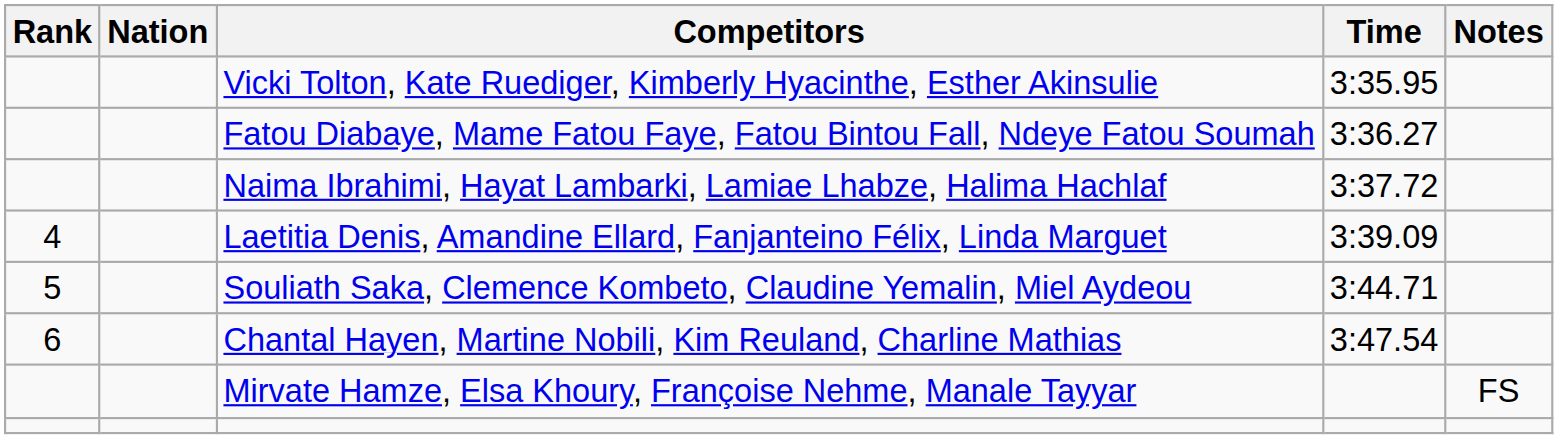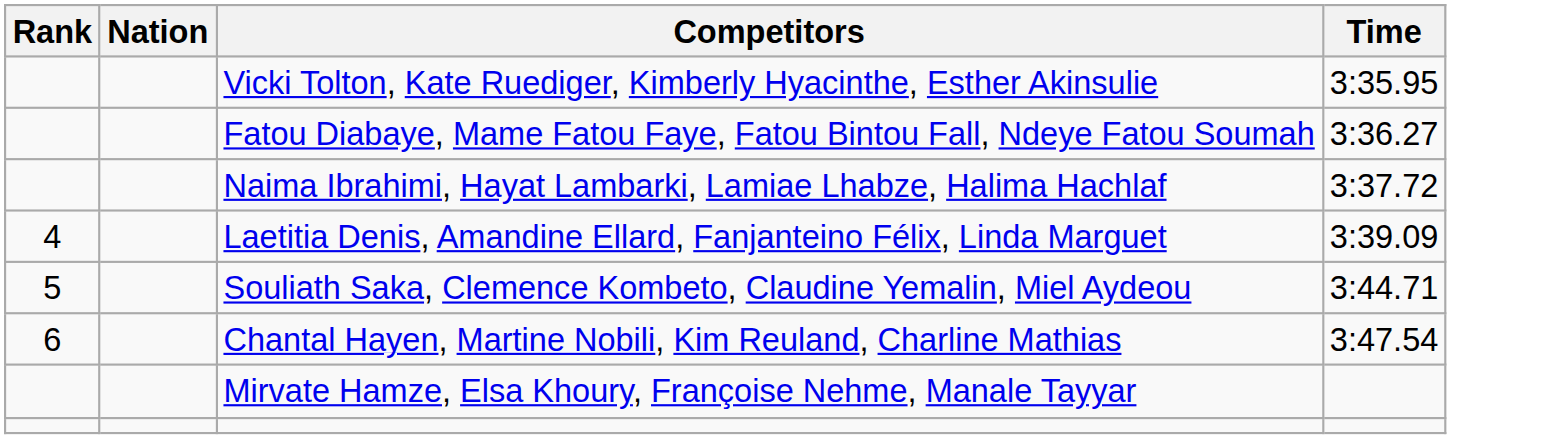- column: Notes | FS
